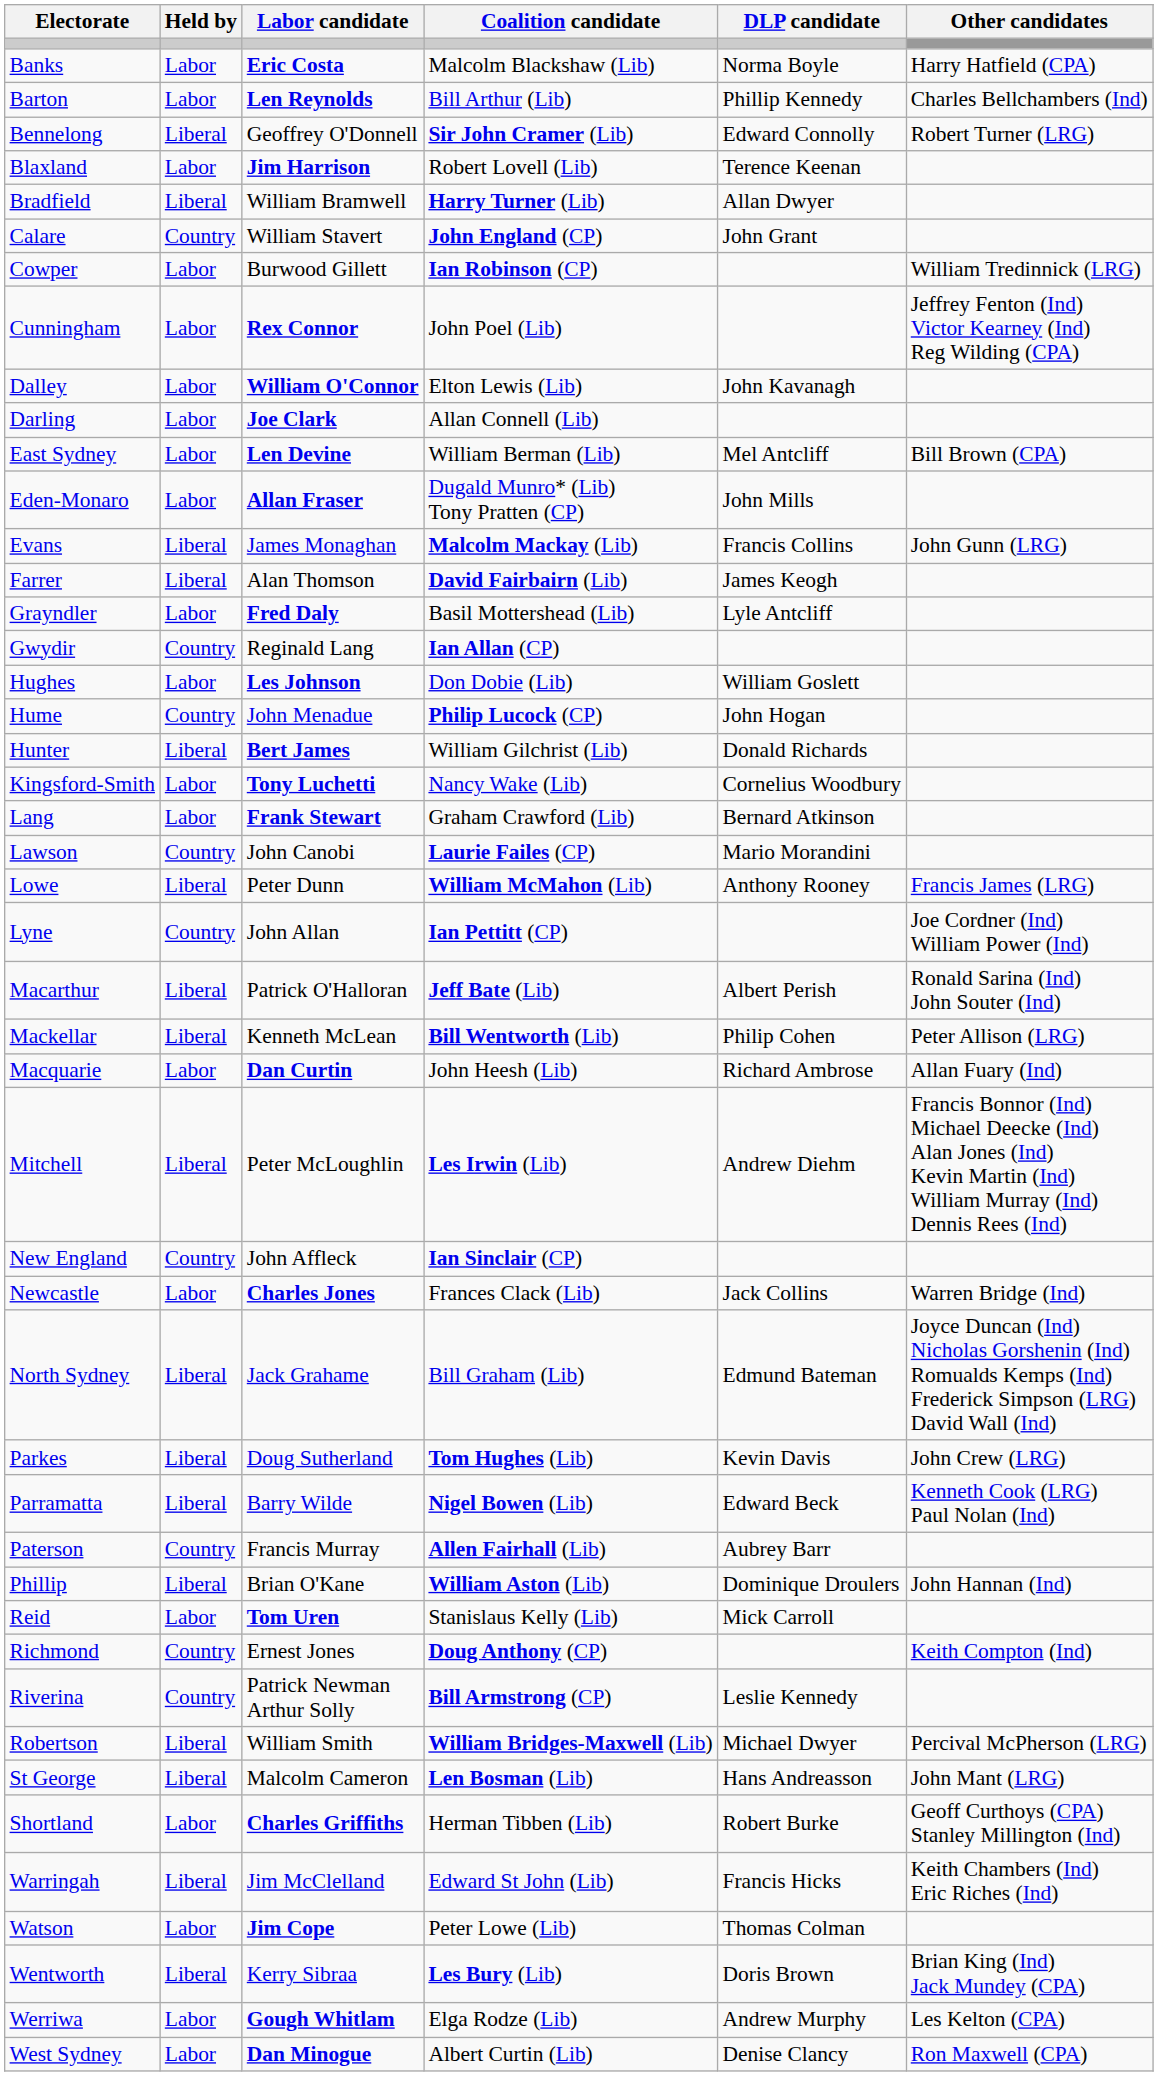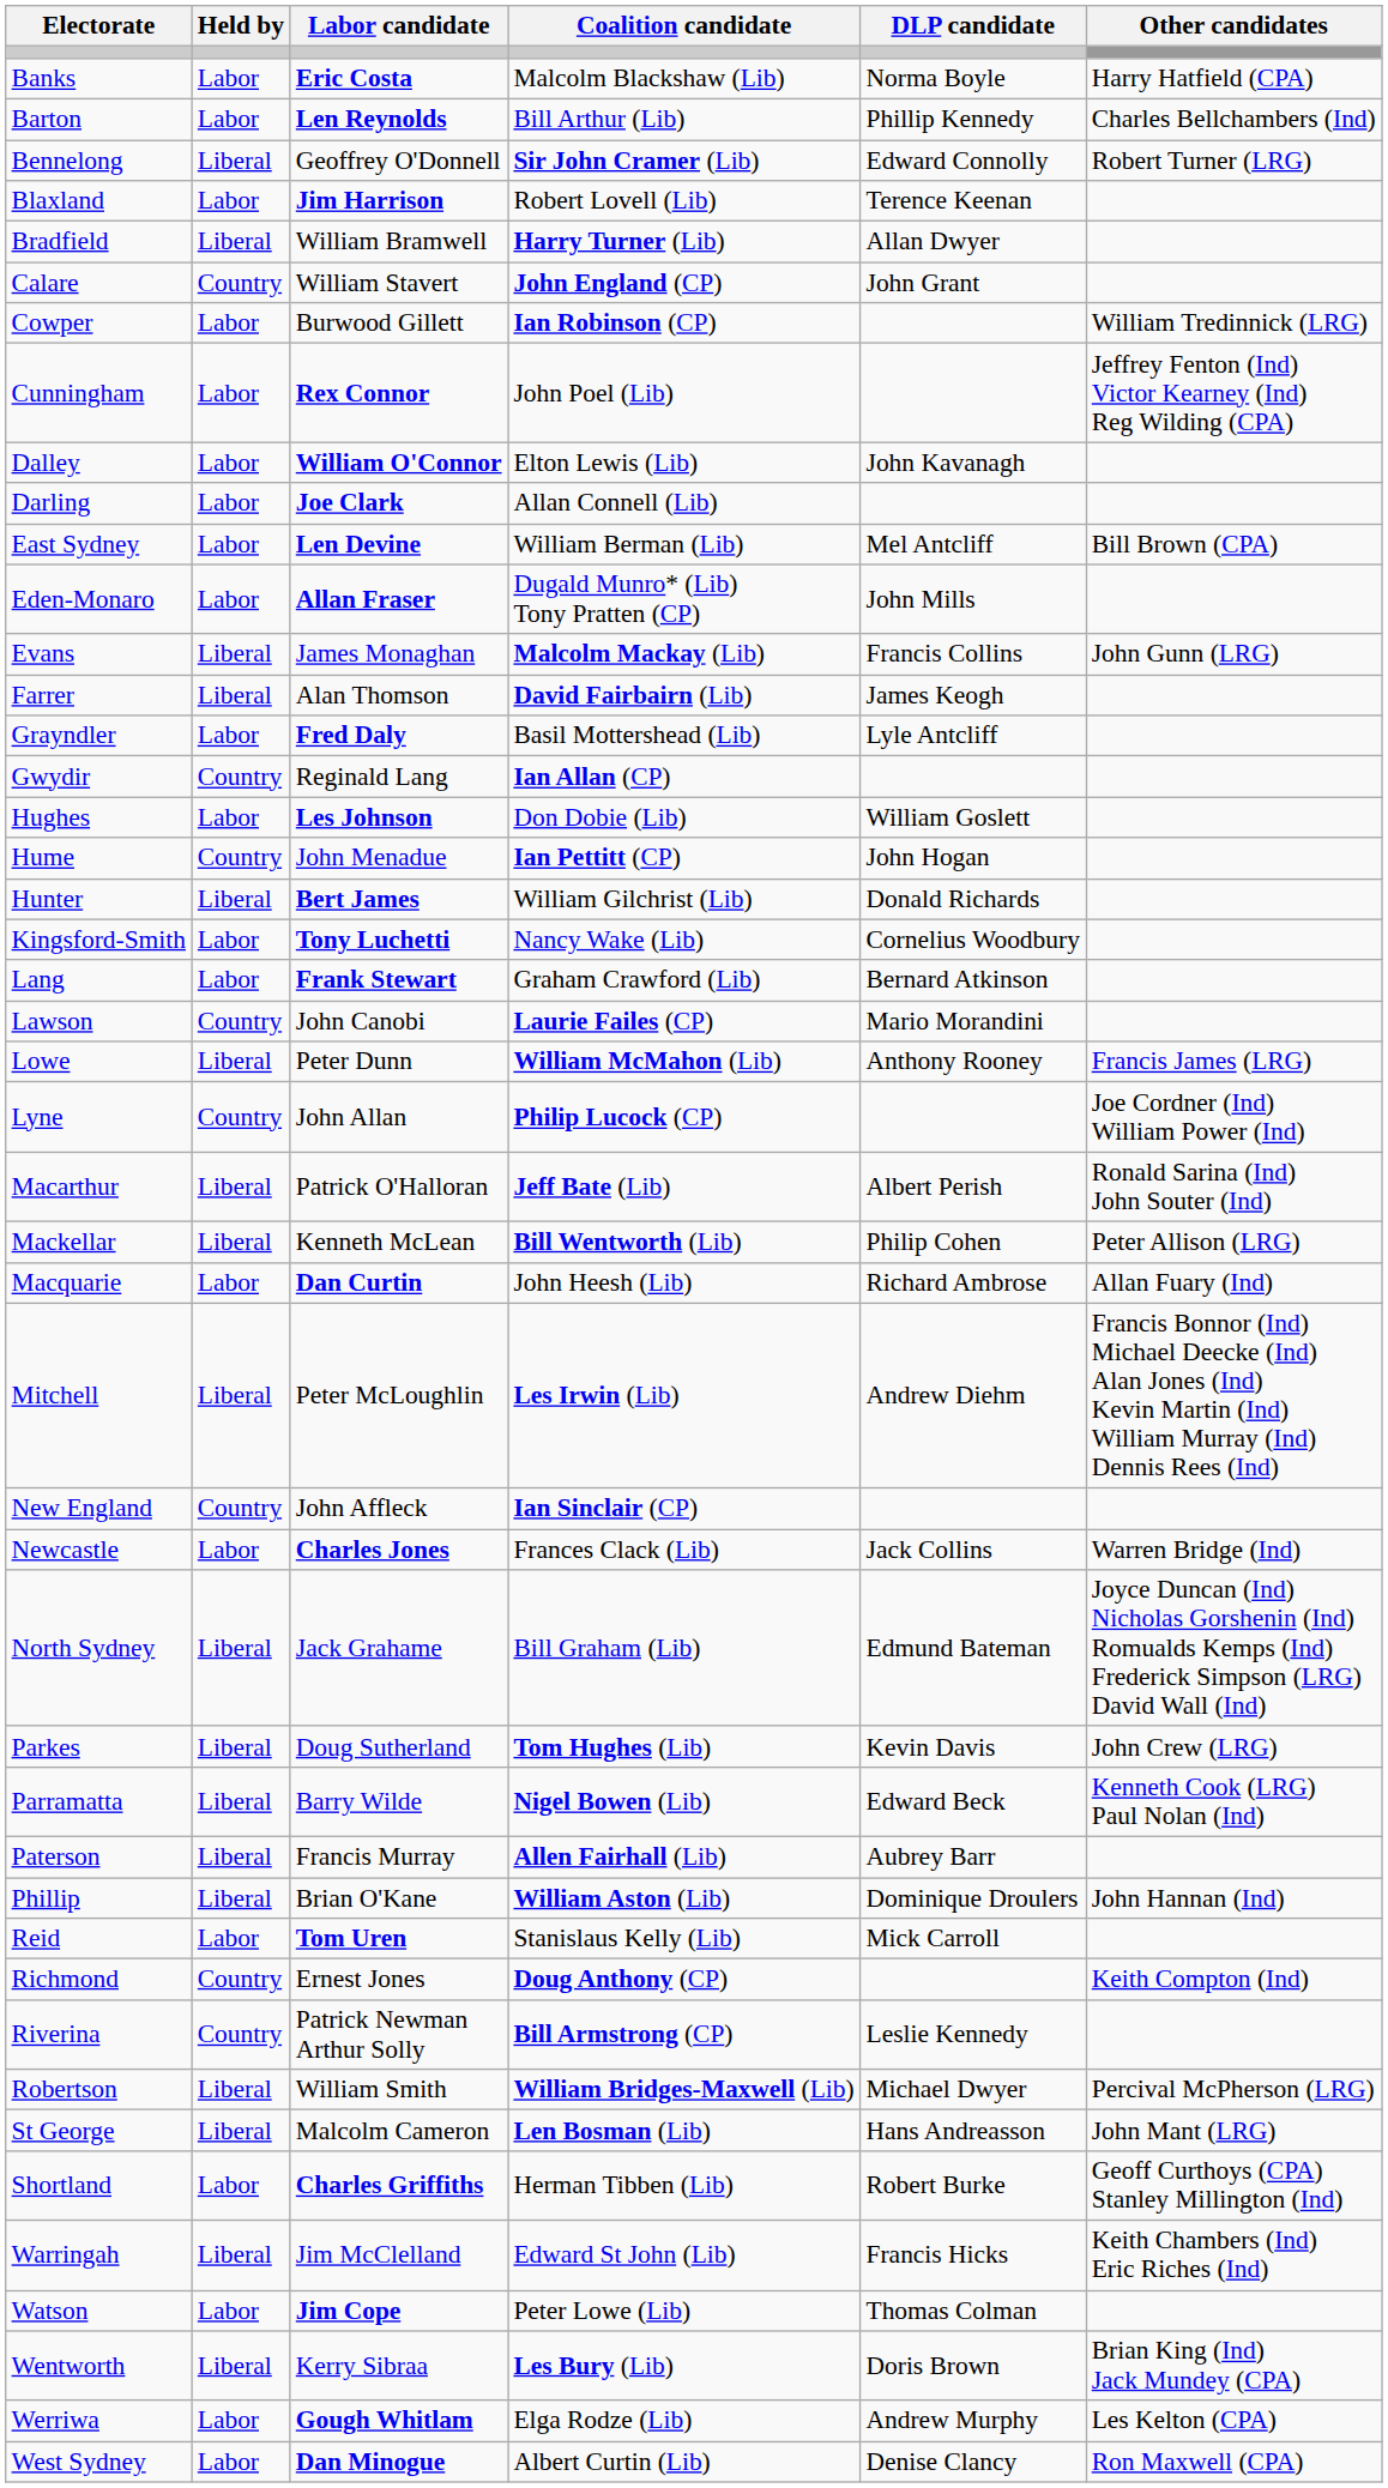Hume | Coalition candidate: Philip Lucock (CP) -> Ian Pettitt (CP)
Lyne | Coalition candidate: Ian Pettitt (CP) -> Philip Lucock (CP)
Paterson | Held by: Country -> Liberal
